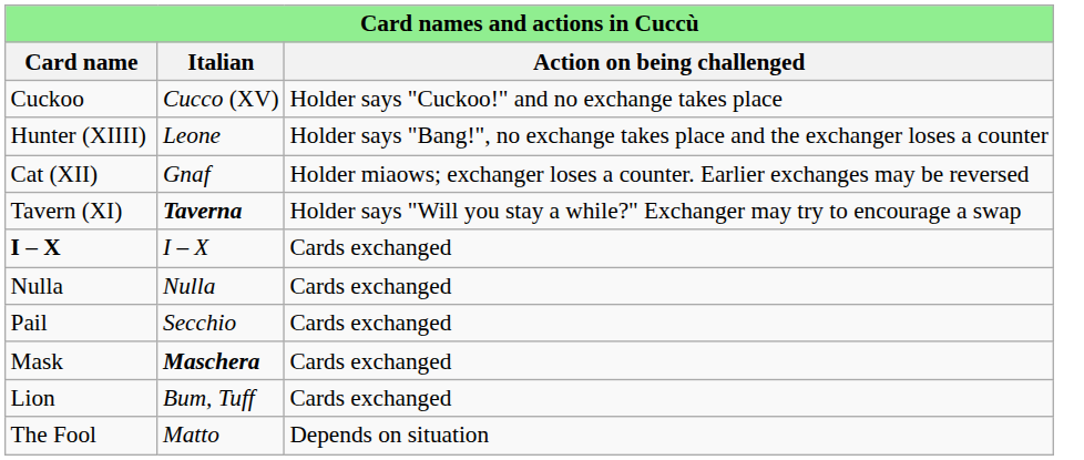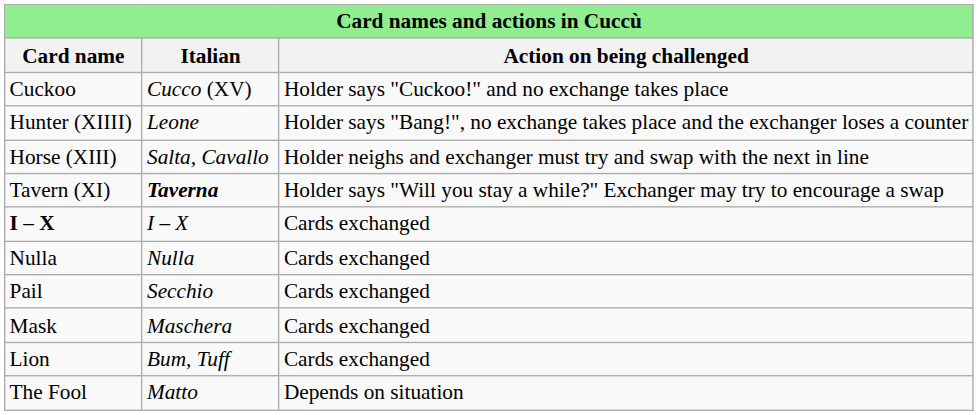+ row: Horse (XIII) | Salta, Cavallo | Holder neighs and exchanger must try and swap with the next in line
- row: Cat (XII) | Gnaf | Holder miaows; exchanger loses a counter. Earlier exchanges may be reversed
Mask | Italian: bold -> normal
